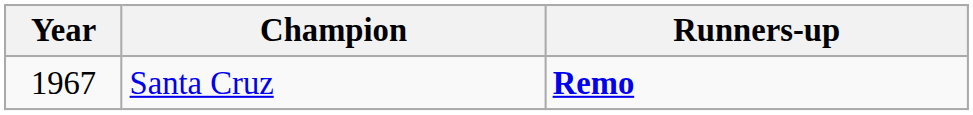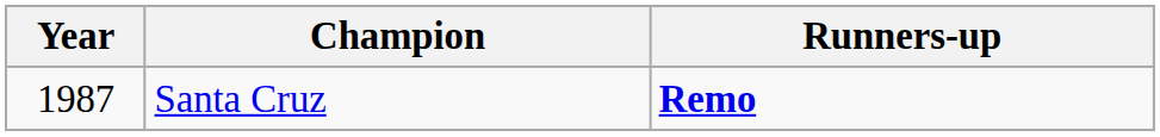Santa Cruz | Year: 1967 -> 1987
